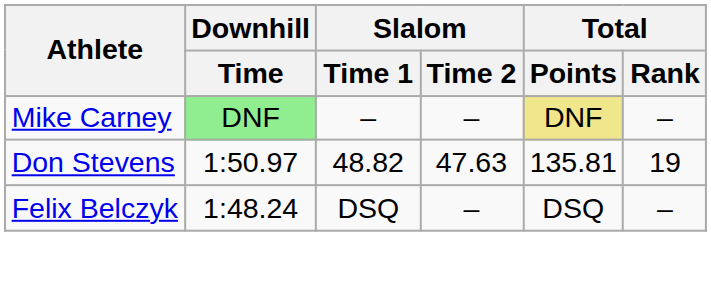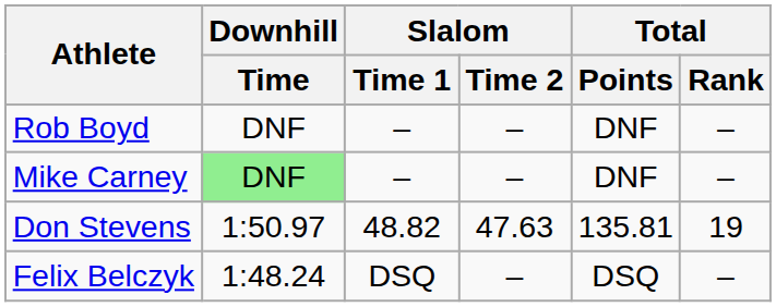+ row: Rob Boyd | DNF | – | – | DNF | –
Mike Carney | Total / Points: khaki background -> no background
